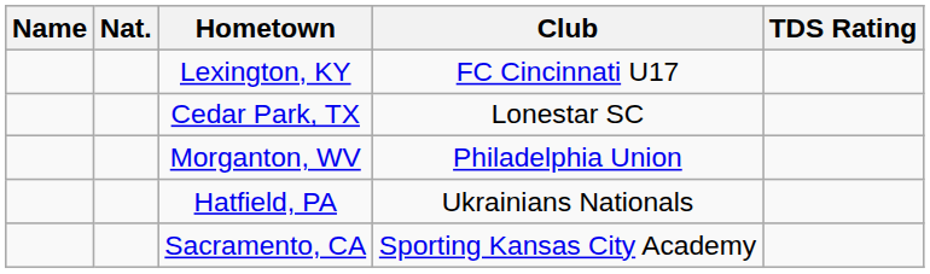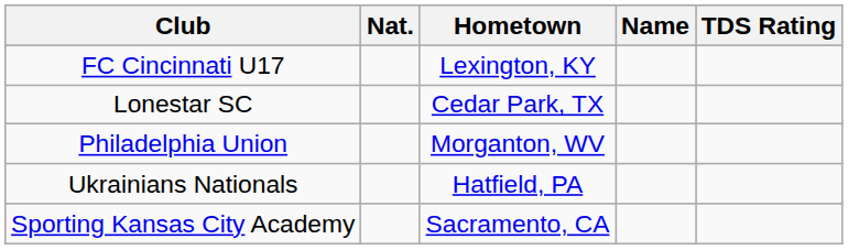columns swapped: Name <-> Club
